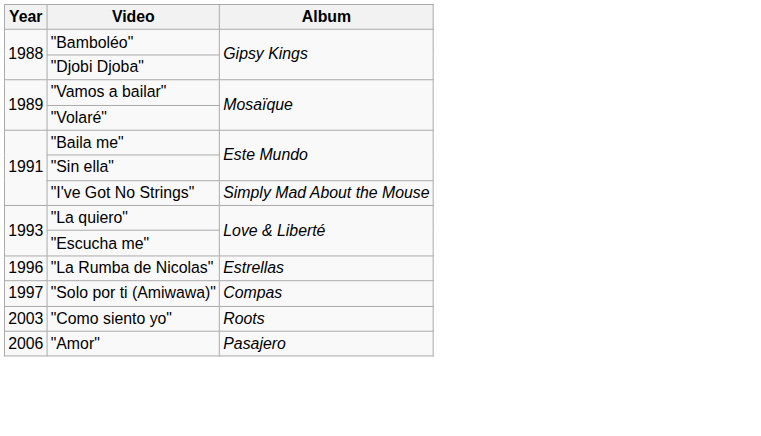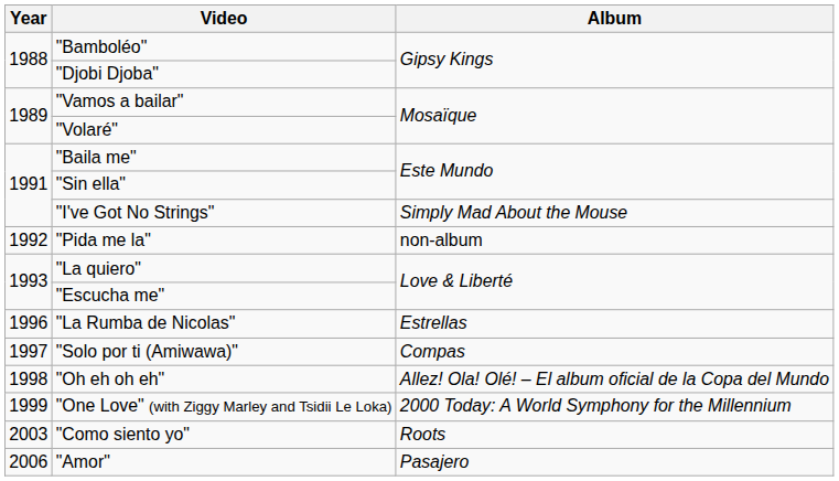+ row: 1992 | "Pida me la" | non-album
+ row: 1998 | "Oh eh oh eh" | Allez! Ola! Olé! – El album oficial de la Copa del Mundo
+ row: 1999 | "One Love" (with Ziggy Marley and Tsidii Le Loka) | 2000 Today: A World Symphony for the Millennium
